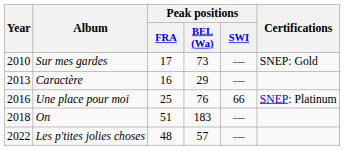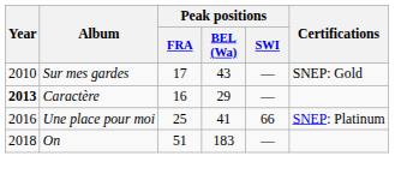Sur mes gardes | Peak positions / BEL (Wa): 73 -> 43
Caractère | Year: normal -> bold
Une place pour moi | Peak positions / BEL (Wa): 76 -> 41
- row: 2022 | Les p'tites jolies choses | 48 | 57 | —
